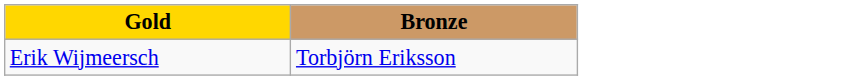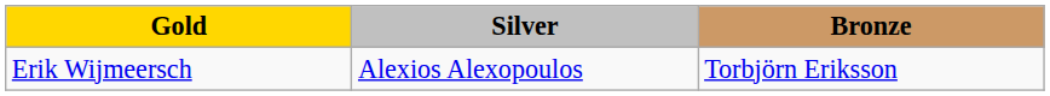+ column: Silver | Alexios Alexopoulos
